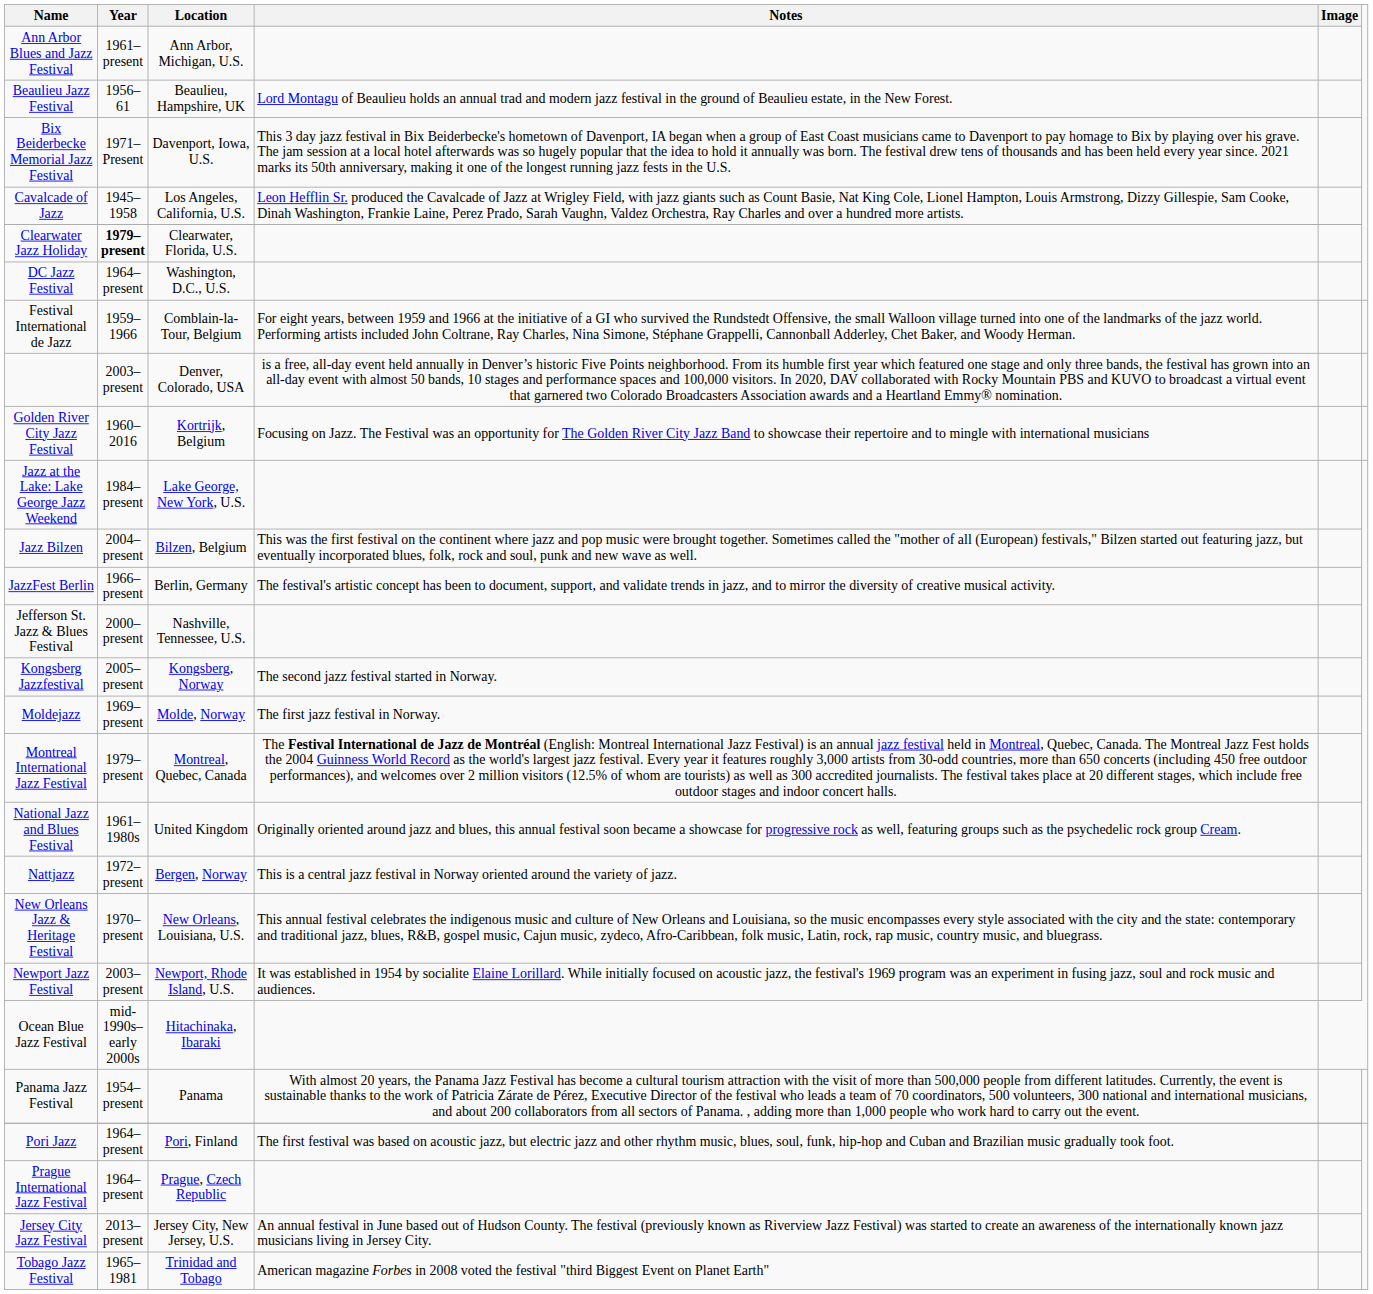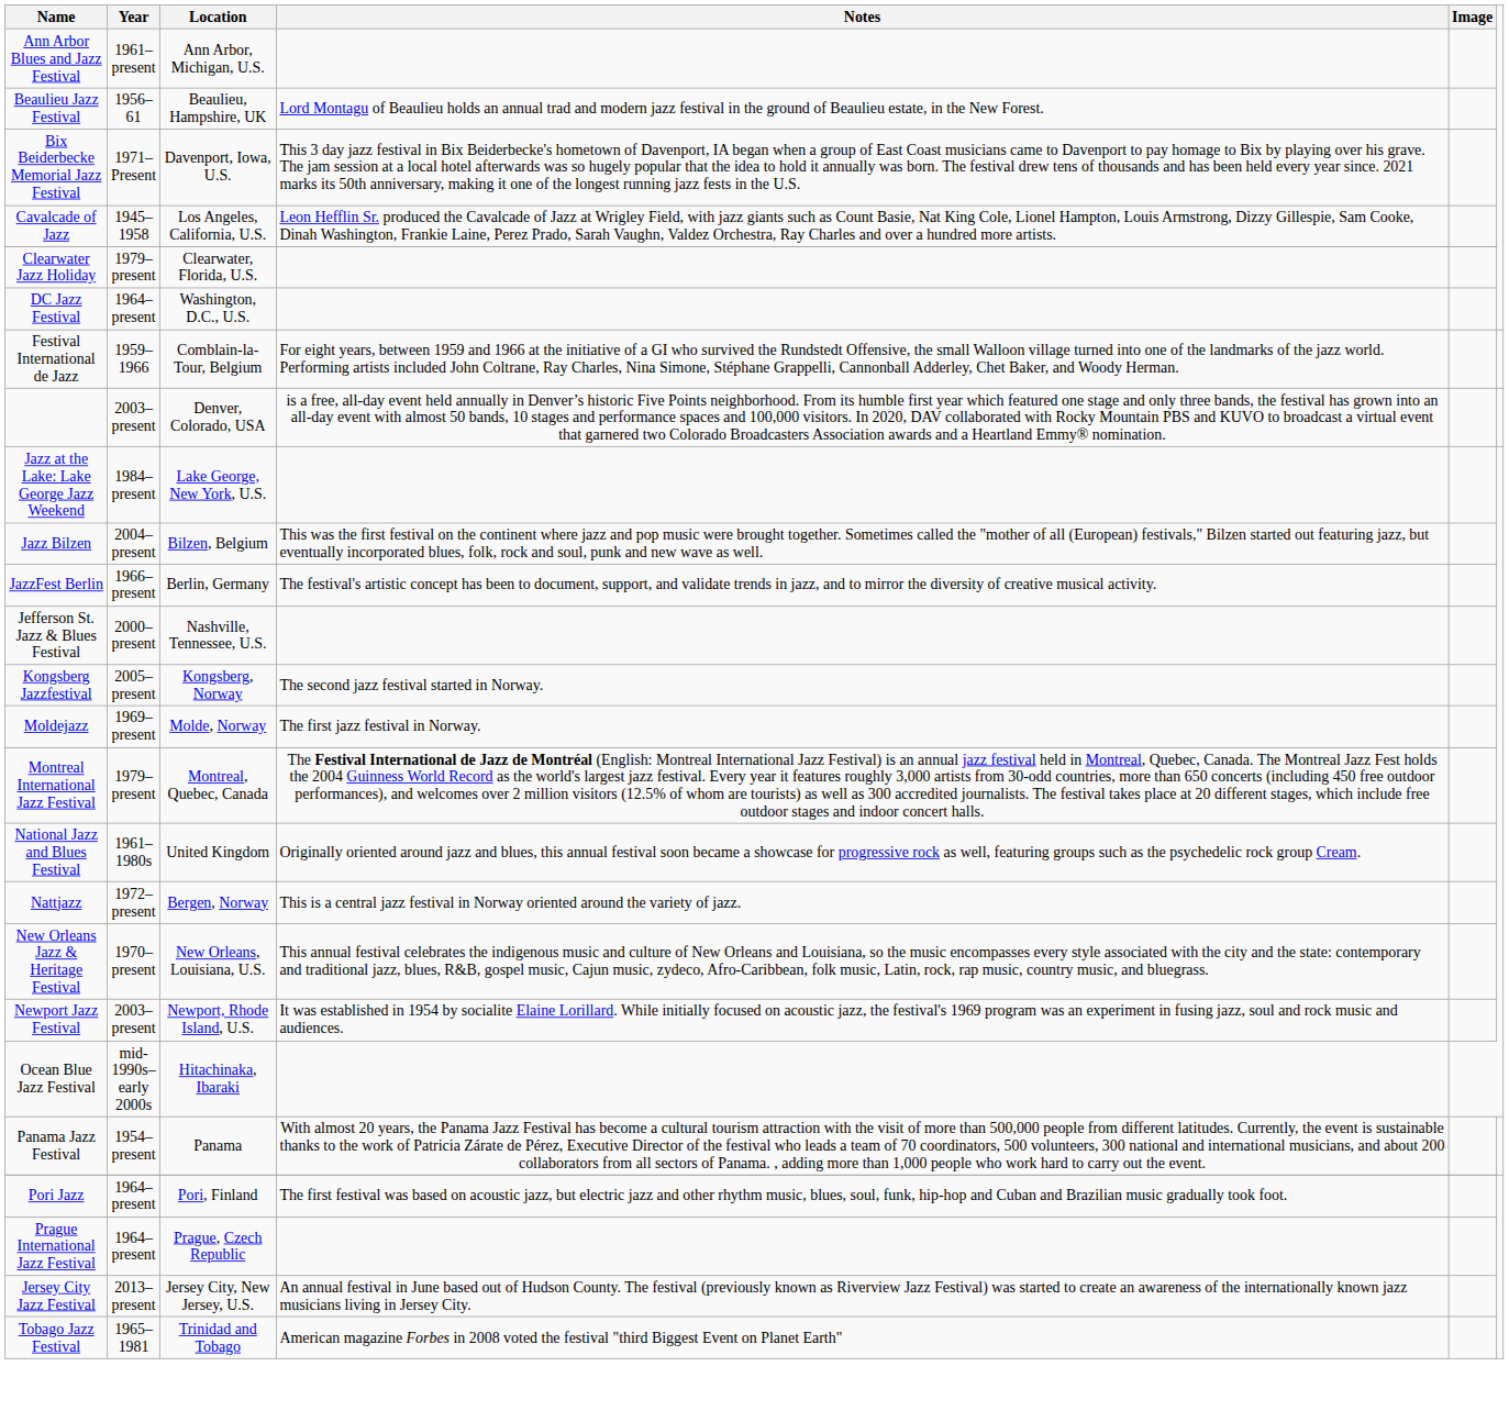Clearwater Jazz Holiday | Year: bold -> normal
- row: Golden River City Jazz Festival | 1960–2016 | Kortrijk, Belgium | Focusing on Jazz. The Festival was an opportunity for The Golden River City Jazz Band to showcase their repertoire and to mingle with international musicians
